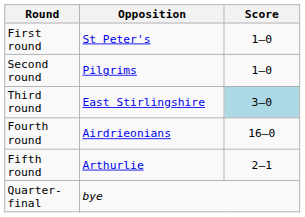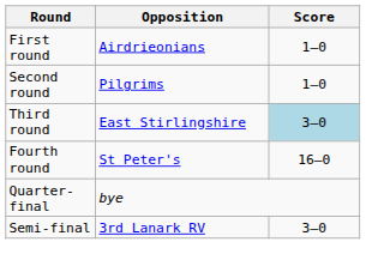First round | Opposition: St Peter's -> Airdrieonians
Fourth round | Opposition: Airdrieonians -> St Peter's
- row: Fifth round | Arthurlie | 2–1
+ row: Semi-final | 3rd Lanark RV | 3–0
